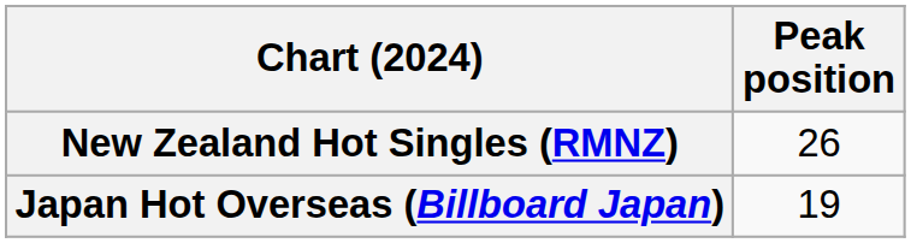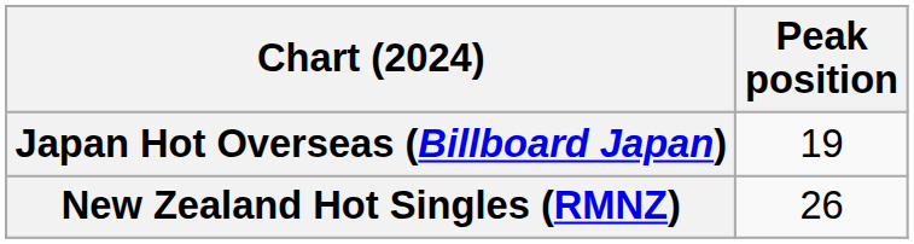rows swapped: Japan Hot Overseas (Billboard Japan) <-> New Zealand Hot Singles (RMNZ)
